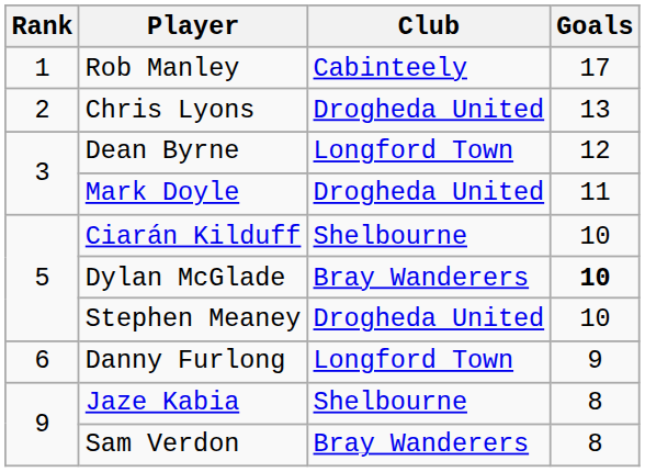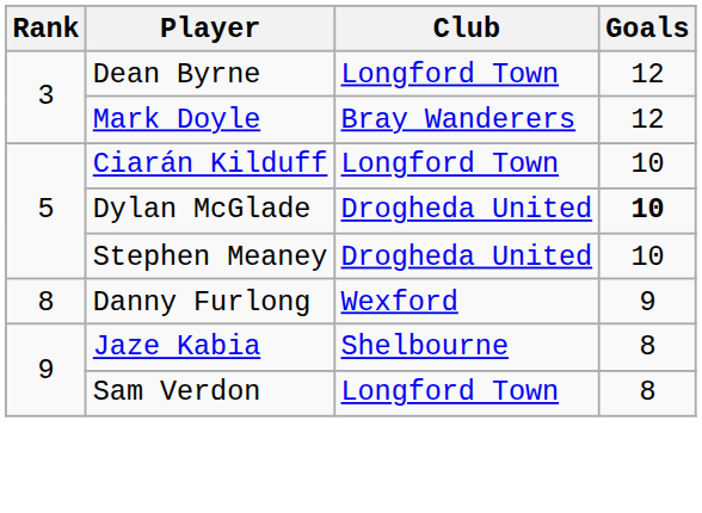- row: 1 | Rob Manley | Cabinteely | 17
- row: 2 | Chris Lyons | Drogheda United | 13
Mark Doyle | Club: Drogheda United -> Bray Wanderers
Mark Doyle | Goals: 11 -> 12
Ciarán Kilduff | Club: Shelbourne -> Longford Town
Dylan McGlade | Club: Bray Wanderers -> Drogheda United
Danny Furlong | Rank: 6 -> 8
Danny Furlong | Club: Longford Town -> Wexford
Sam Verdon | Club: Bray Wanderers -> Longford Town
